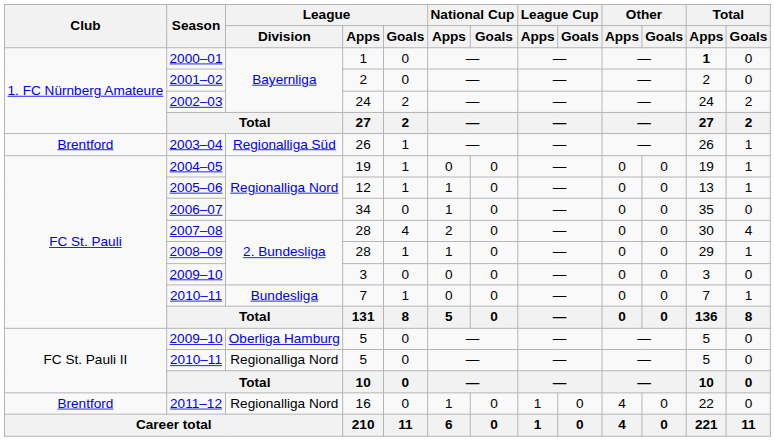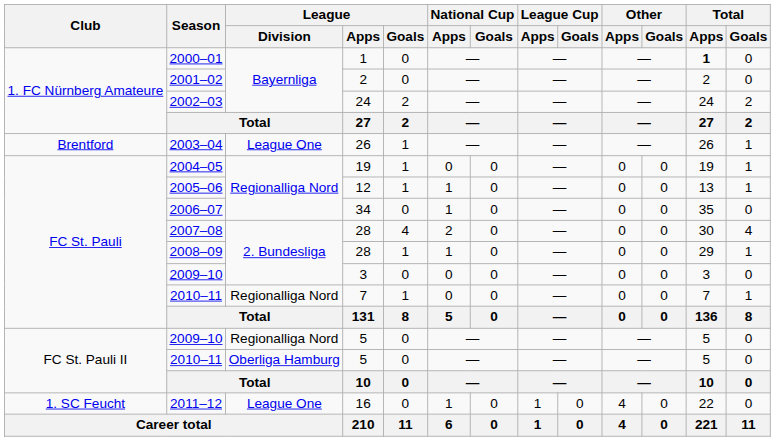2003–04 | League / Division: Regionalliga Süd -> League One
2010–11 / 7 | League / Division: Bundesliga -> Regionalliga Nord
2009–10 / 5 | League / Division: Oberliga Hamburg -> Regionalliga Nord
2010–11 / 5 | League / Division: Regionalliga Nord -> Oberliga Hamburg
2011–12 | Club: Brentford -> 1. SC Feucht
2011–12 | League / Division: Regionalliga Nord -> League One
